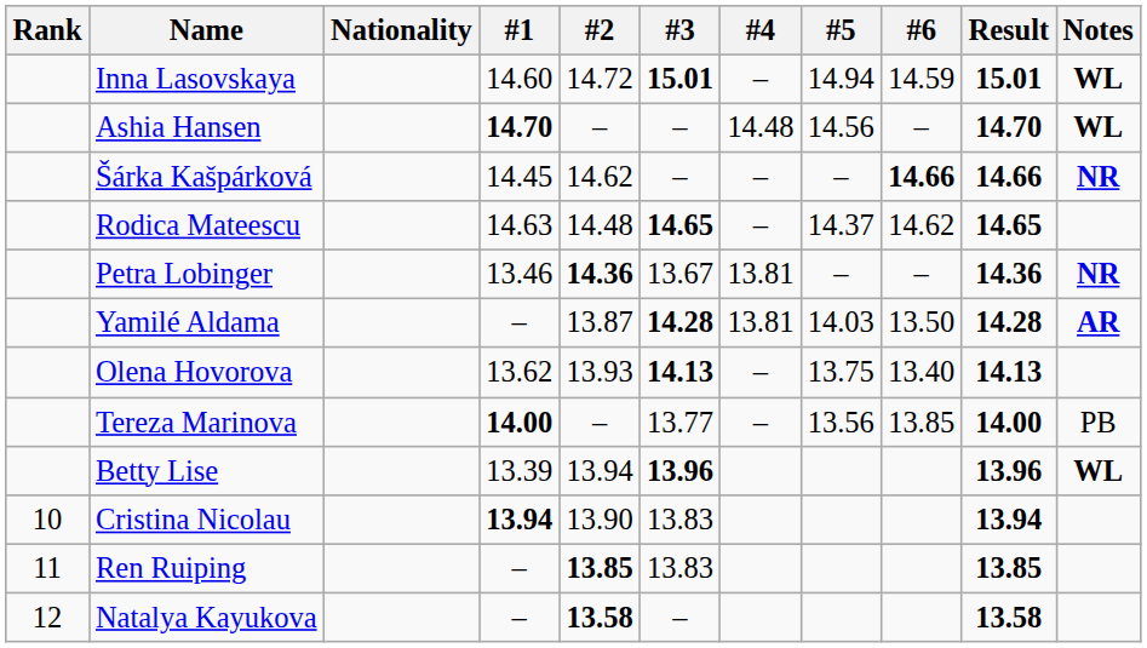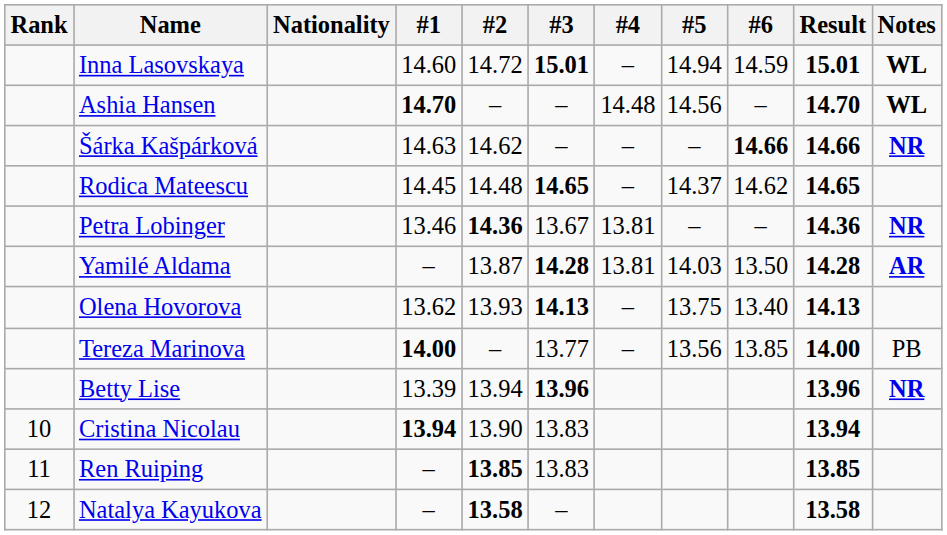Šárka Kašpárková | #1: 14.45 -> 14.63
Rodica Mateescu | #1: 14.63 -> 14.45
Betty Lise | Notes: WL -> NR
